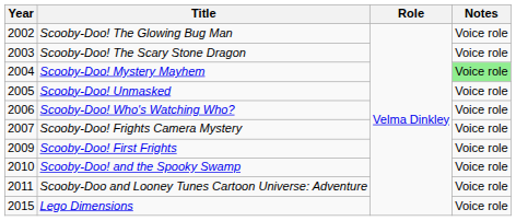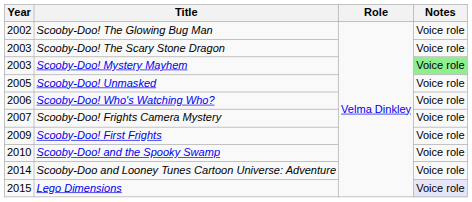Scooby-Doo! Mystery Mayhem | Year: 2004 -> 2003
Scooby-Doo and Looney Tunes Cartoon Universe: Adventure | Year: 2011 -> 2014
Lego Dimensions | Notes: no background -> lavender background
